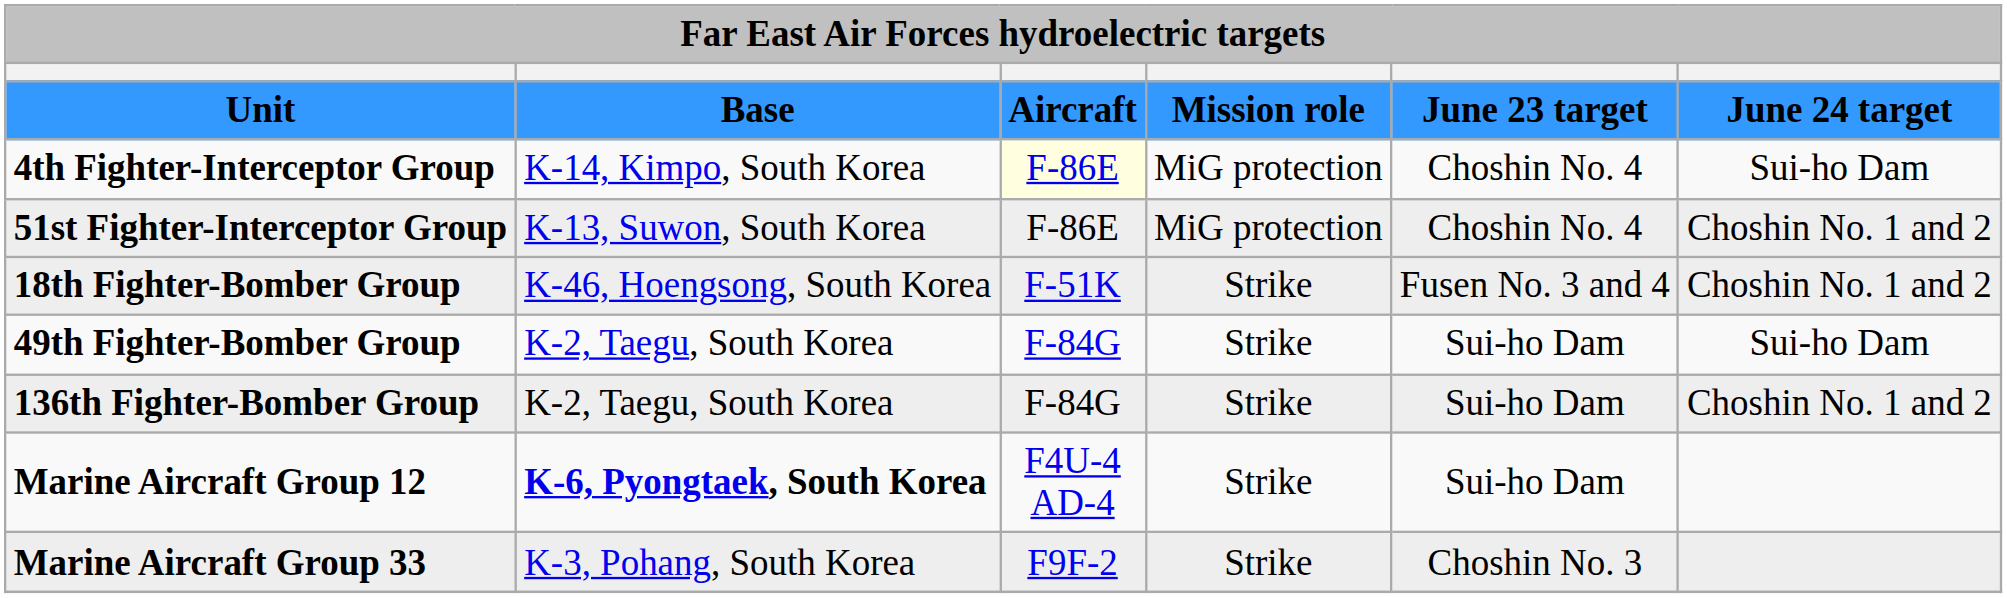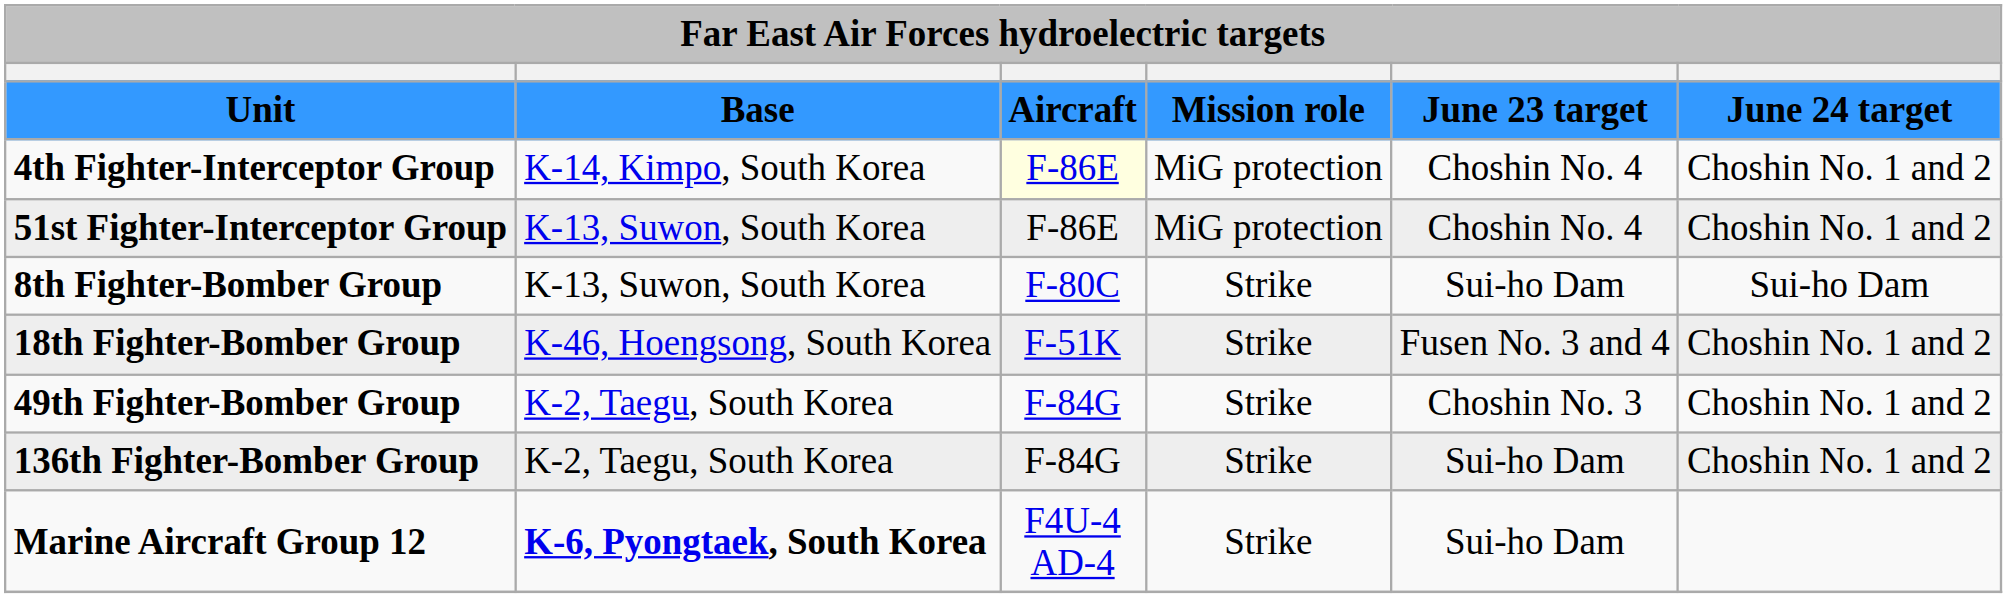4th Fighter-Interceptor Group | column 6: Sui-ho Dam -> Choshin No. 1 and 2
+ row: 8th Fighter-Bomber Group | K-13, Suwon, South Korea | F-80C | Strike | Sui-ho Dam | Sui-ho Dam
49th Fighter-Bomber Group | column 5: Sui-ho Dam -> Choshin No. 3
49th Fighter-Bomber Group | column 6: Sui-ho Dam -> Choshin No. 1 and 2
- row: Marine Aircraft Group 33 | K-3, Pohang, South Korea | F9F-2 | Strike | Choshin No. 3
